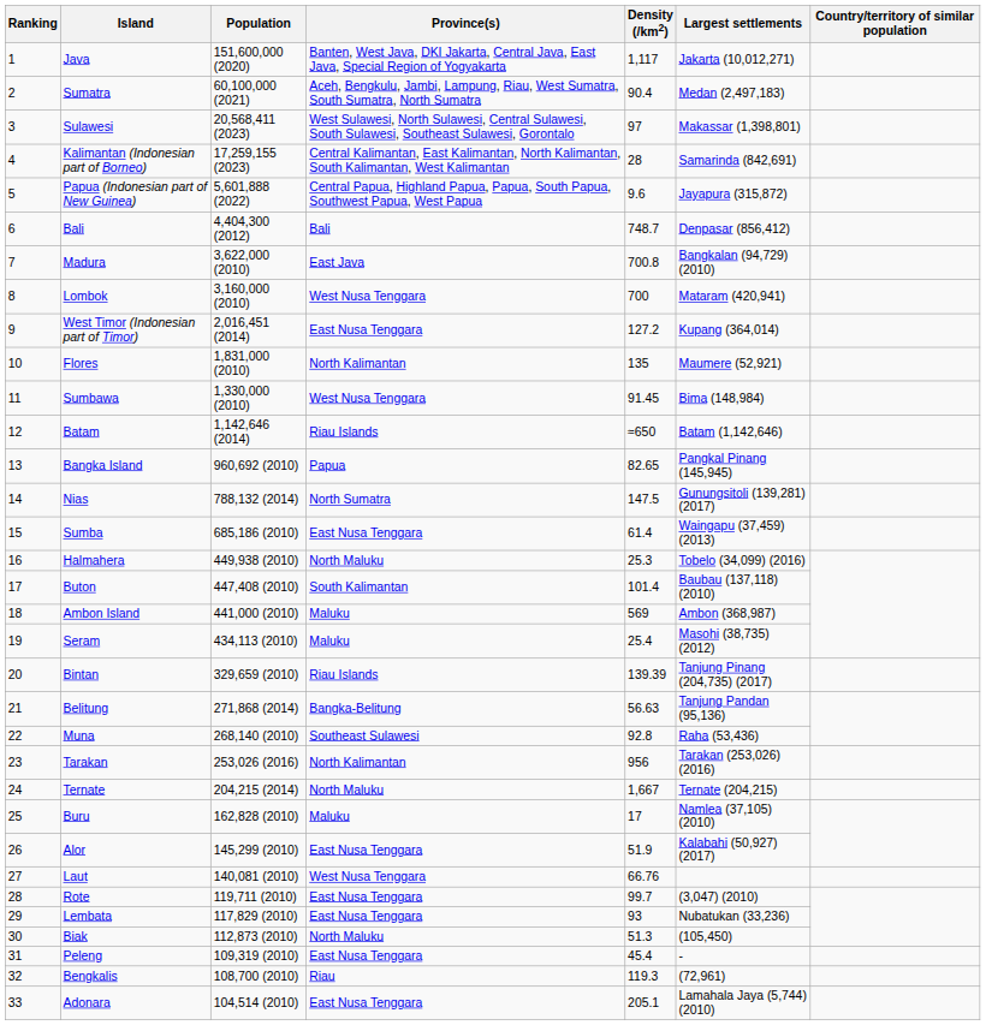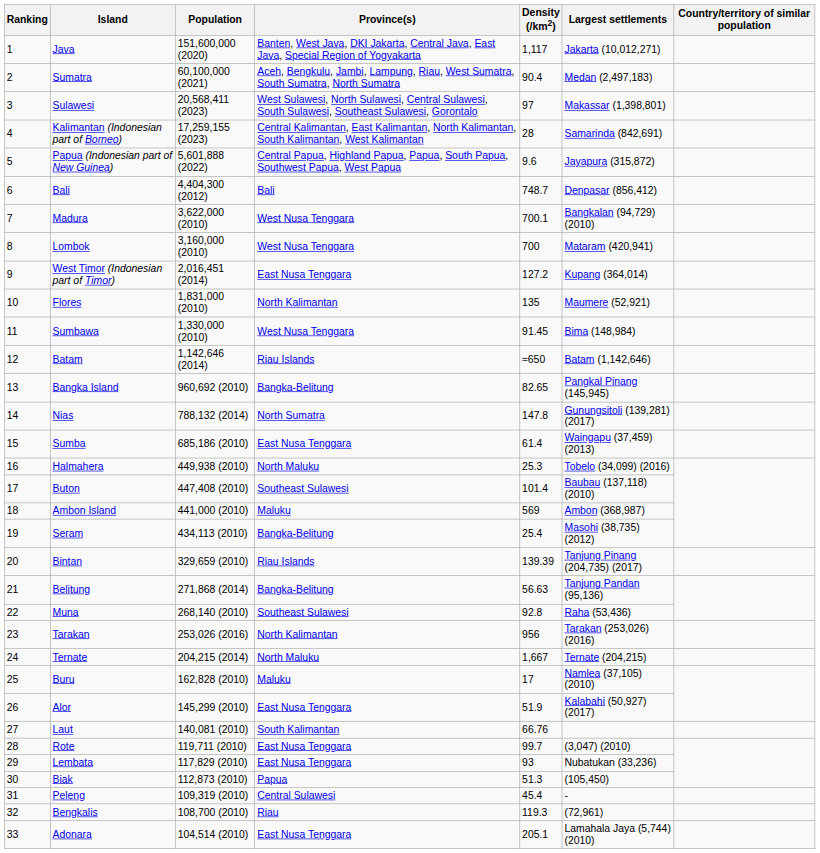Madura | Province(s): East Java -> West Nusa Tenggara
Madura | Density (/km2): 700.8 -> 700.1
Bangka Island | Province(s): Papua -> Bangka-Belitung
Nias | Density (/km2): 147.5 -> 147.8
Buton | Province(s): South Kalimantan -> Southeast Sulawesi
Seram | Province(s): Maluku -> Bangka-Belitung
Laut | Province(s): West Nusa Tenggara -> South Kalimantan
Biak | Province(s): North Maluku -> Papua
Peleng | Province(s): East Nusa Tenggara -> Central Sulawesi
